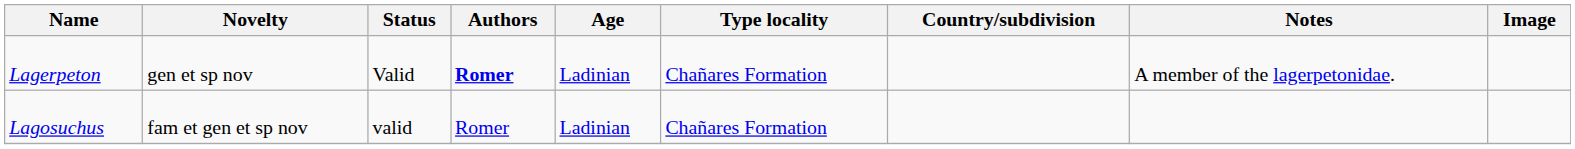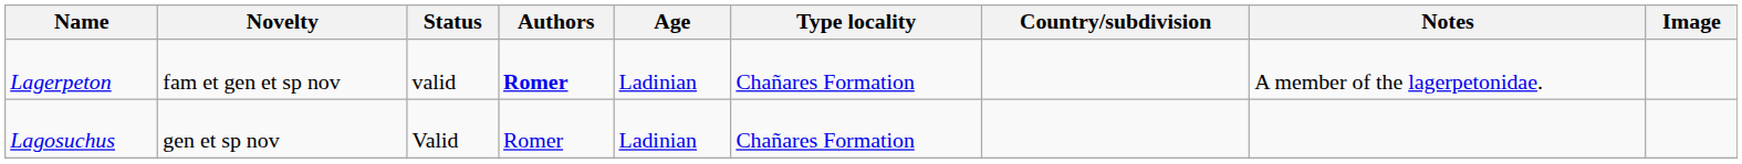Lagerpeton | Novelty: gen et sp nov -> fam et gen et sp nov
Lagerpeton | Status: Valid -> valid
Lagosuchus | Novelty: fam et gen et sp nov -> gen et sp nov
Lagosuchus | Status: valid -> Valid
